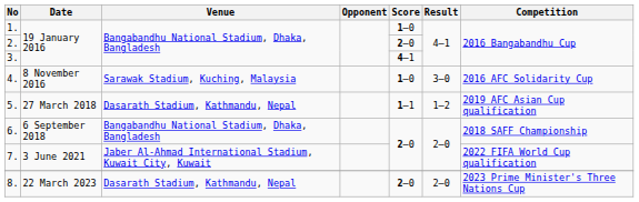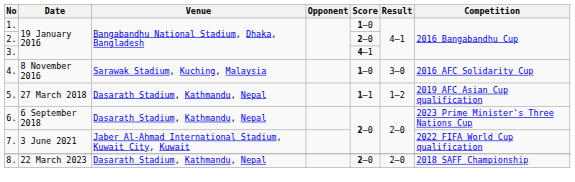6. | Venue: Bangabandhu National Stadium, Dhaka, Bangladesh -> Dasarath Stadium, Kathmandu, Nepal
6. | Competition: 2018 SAFF Championship -> 2023 Prime Minister's Three Nations Cup
8. | Competition: 2023 Prime Minister's Three Nations Cup -> 2018 SAFF Championship
